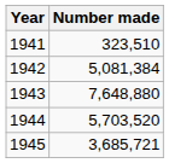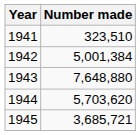1942 | Number made: 5,081,384 -> 5,001,384
1944 | Number made: 5,703,520 -> 5,703,620
